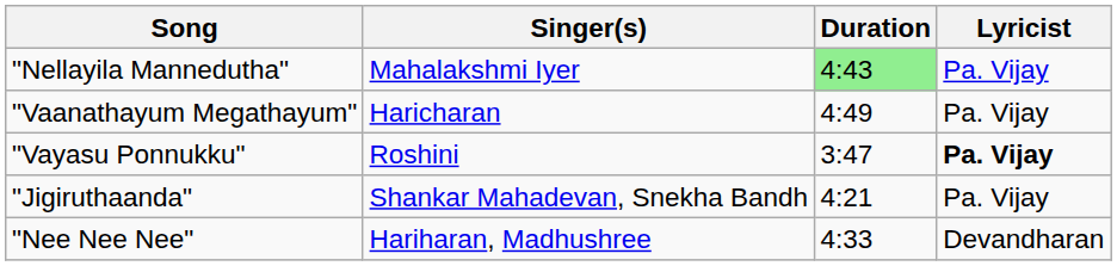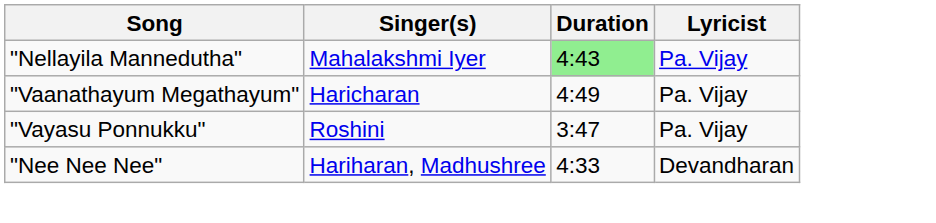"Vayasu Ponnukku" | Lyricist: bold -> normal
- row: "Jigiruthaanda" | Shankar Mahadevan, Snekha Bandh | 4:21 | Pa. Vijay
